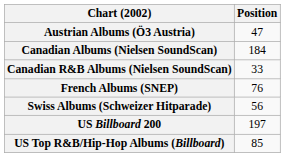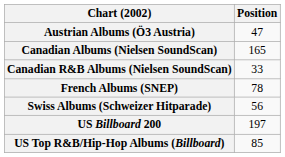Canadian Albums (Nielsen SoundScan) | Position: 184 -> 165
French Albums (SNEP) | Position: 76 -> 78
